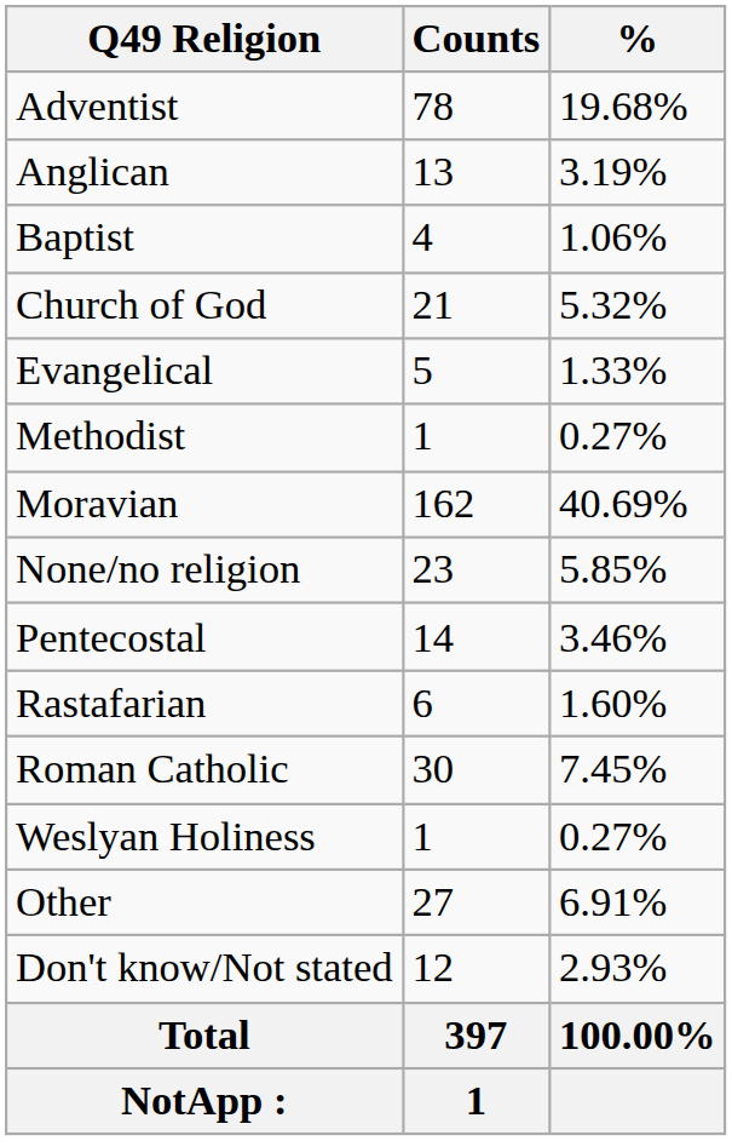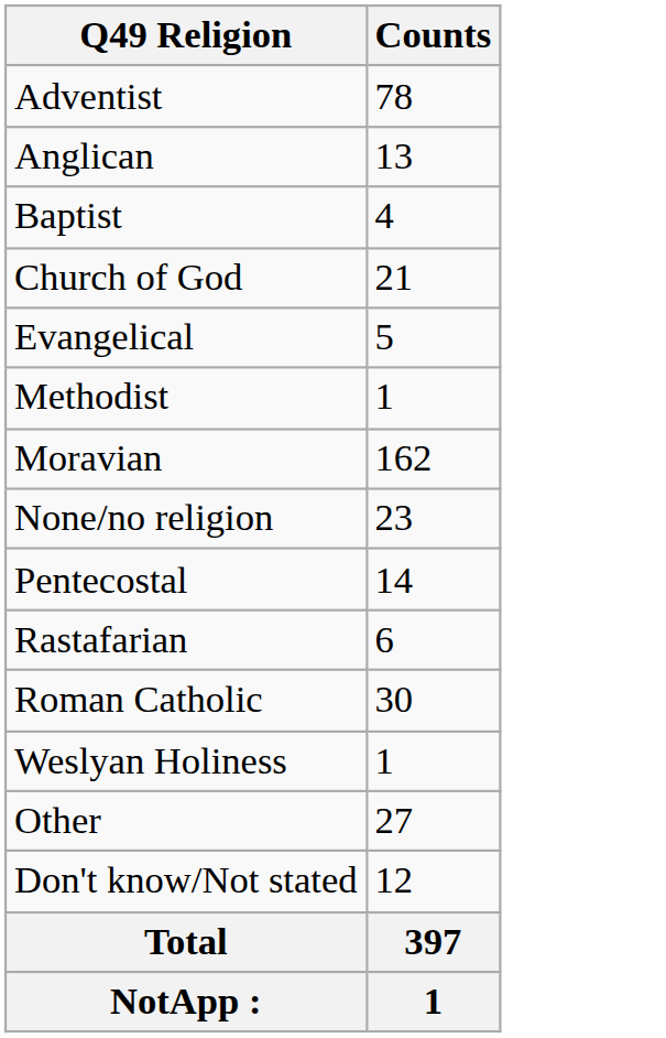- column: % | 19.68% | 3.19% | 1.06% | 5.32% | 1.33% | 0.27% | 40.69% | 5.85% | 3.46% | 1.60% | 7.45% | 0.27% | 6.91% | 2.93% | 100.00%
